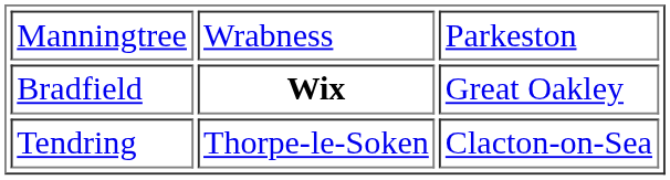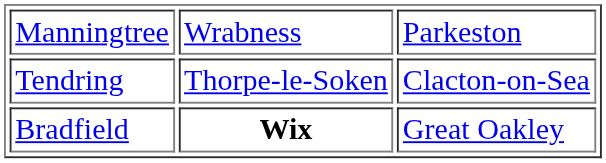rows swapped: Bradfield <-> Tendring
